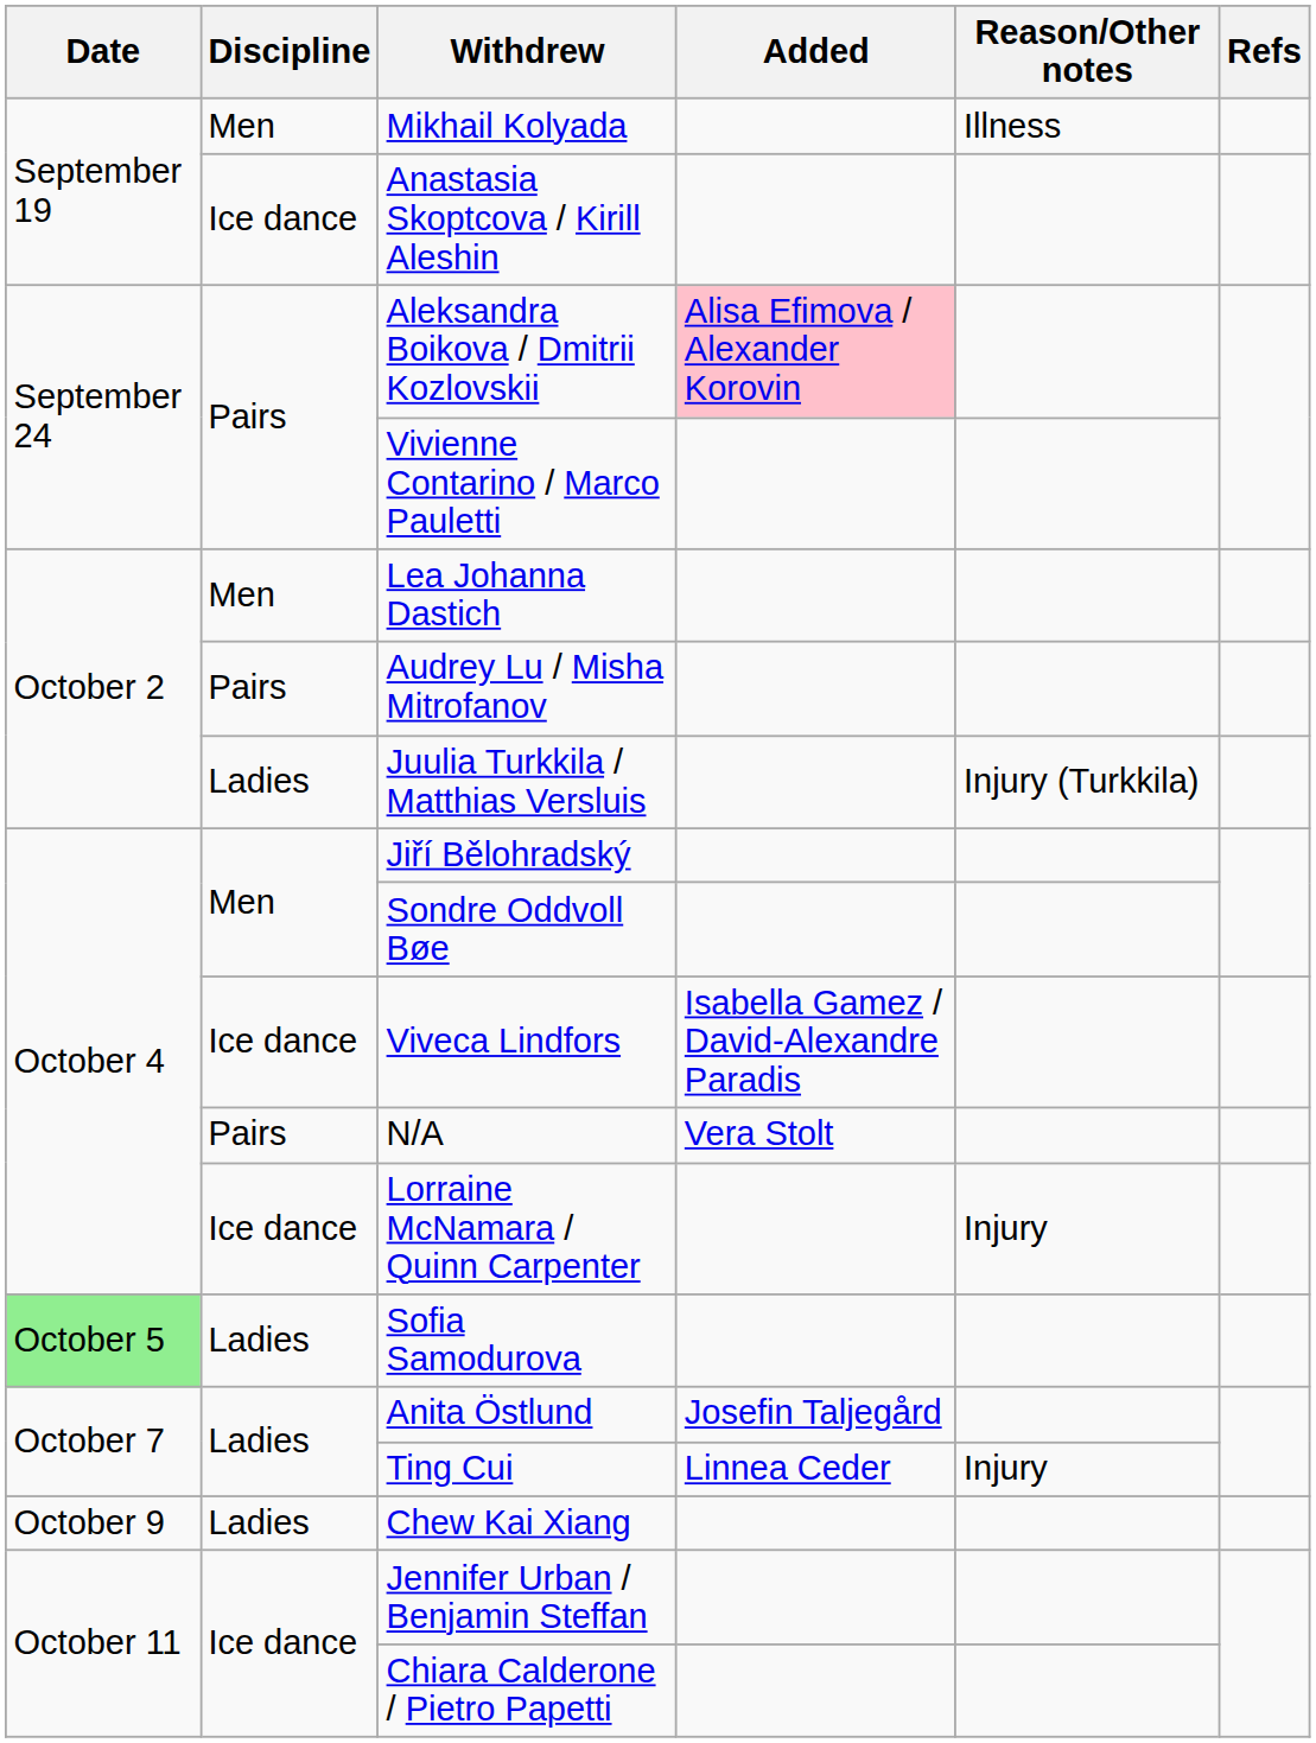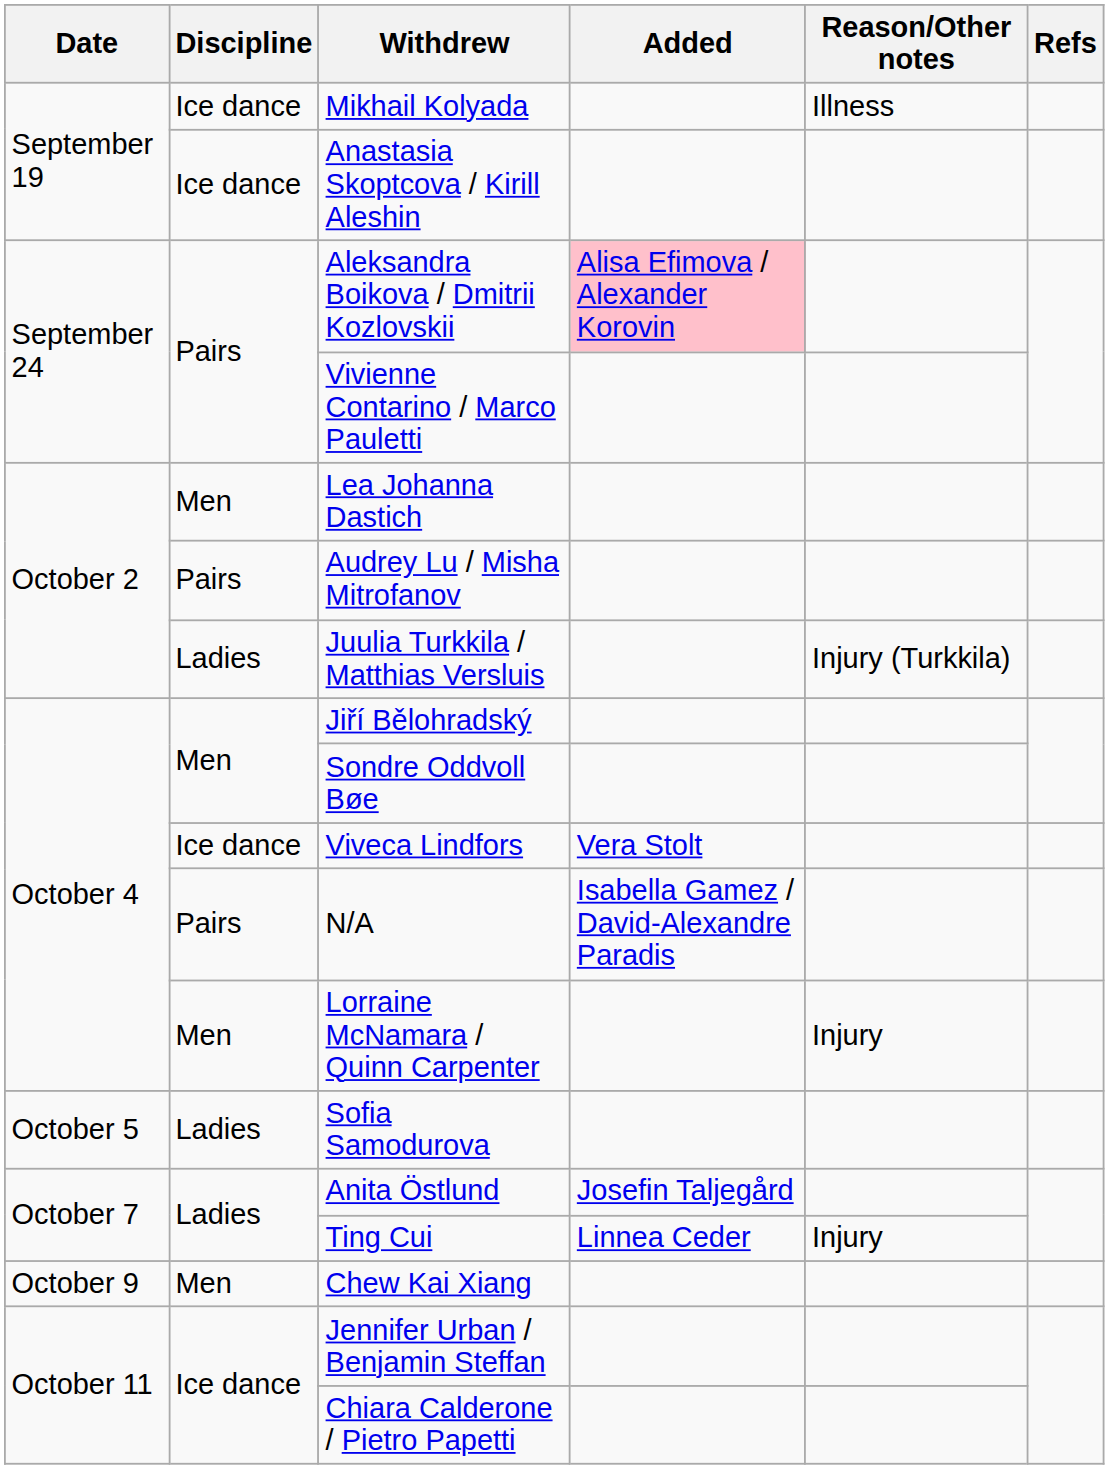Mikhail Kolyada | Discipline: Men -> Ice dance
Viveca Lindfors | Added: Isabella Gamez / David-Alexandre Paradis -> Vera Stolt
N/A | Added: Vera Stolt -> Isabella Gamez / David-Alexandre Paradis
Lorraine McNamara / Quinn Carpenter | Discipline: Ice dance -> Men
Sofia Samodurova | Date: lightgreen background -> no background
Chew Kai Xiang | Discipline: Ladies -> Men
